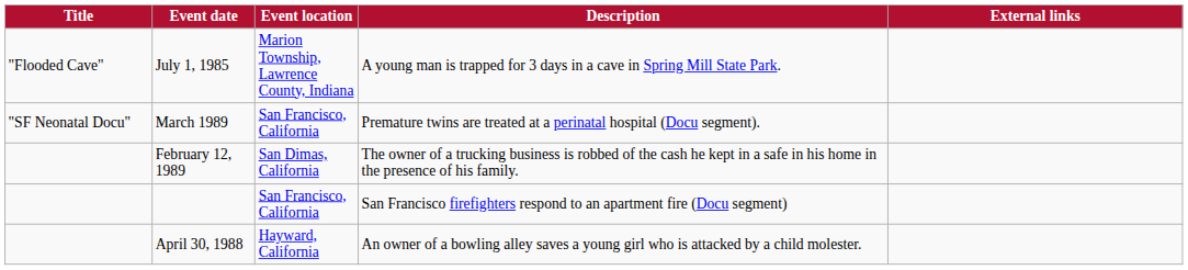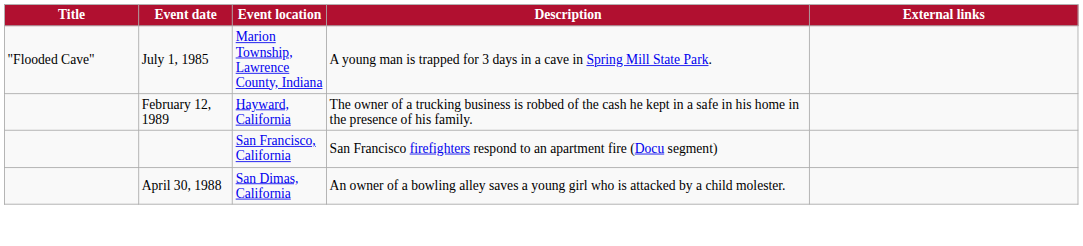- row: "SF Neonatal Docu" | March 1989 | San Francisco, California | Premature twins are treated at a perinatal hospital (Docu segment).
February 12, 1989 | Event location: San Dimas, California -> Hayward, California
April 30, 1988 | Event location: Hayward, California -> San Dimas, California
